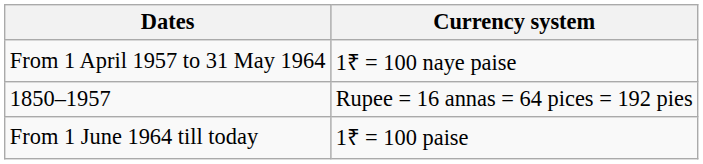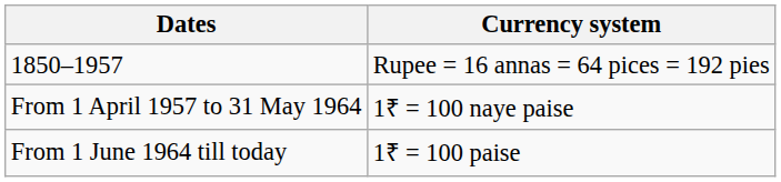rows swapped: 1850–1957 <-> From 1 April 1957 to 31 May 1964
